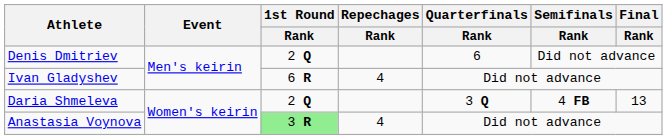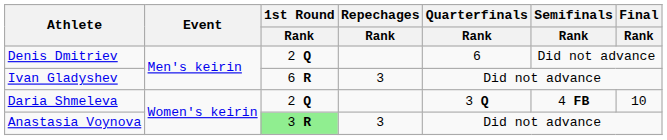Ivan Gladyshev | Repechages / Rank: 4 -> 3
Daria Shmeleva | Final / Rank: 13 -> 10
Anastasia Voynova | Repechages / Rank: 4 -> 3
